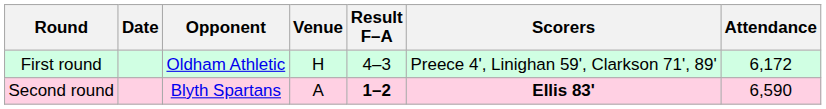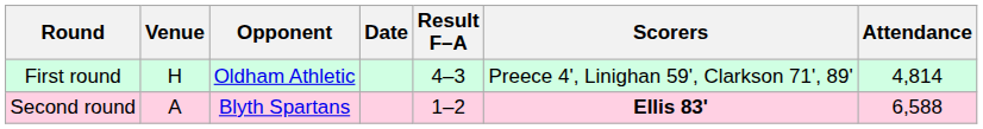columns swapped: Date <-> Venue
First round | Attendance: 6,172 -> 4,814
Second round | Result F–A: bold -> normal
Second round | Attendance: 6,590 -> 6,588
